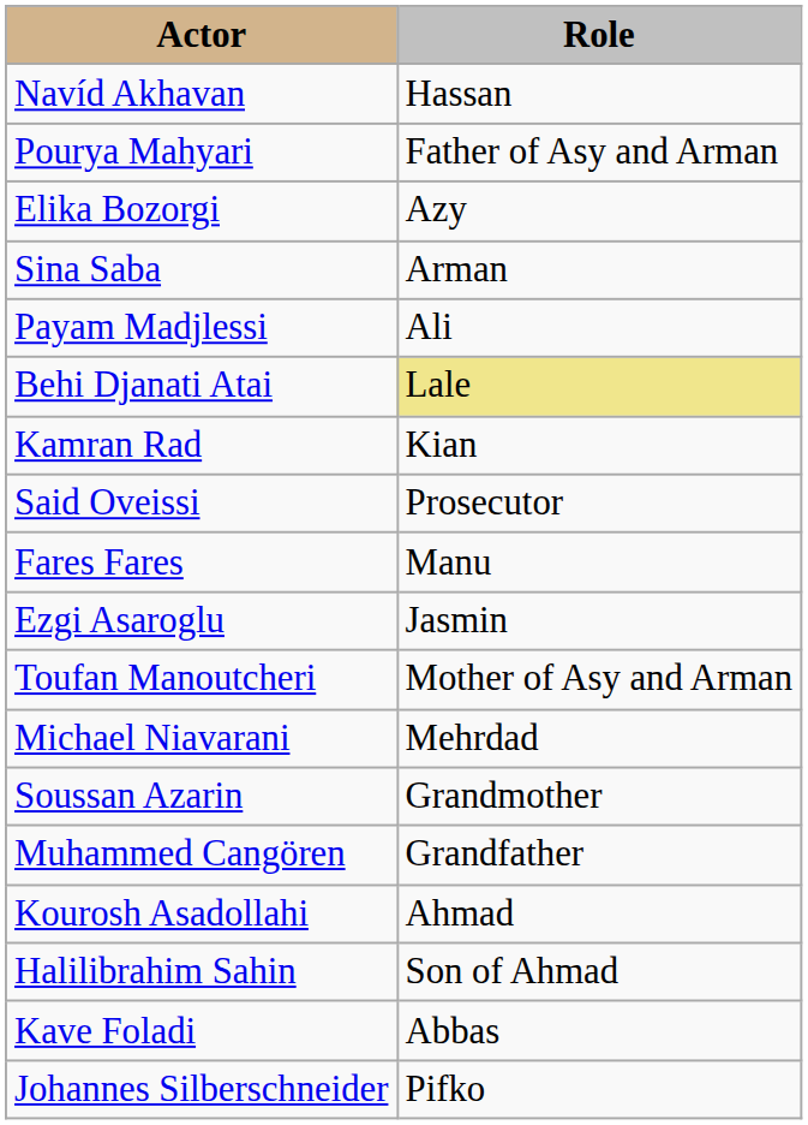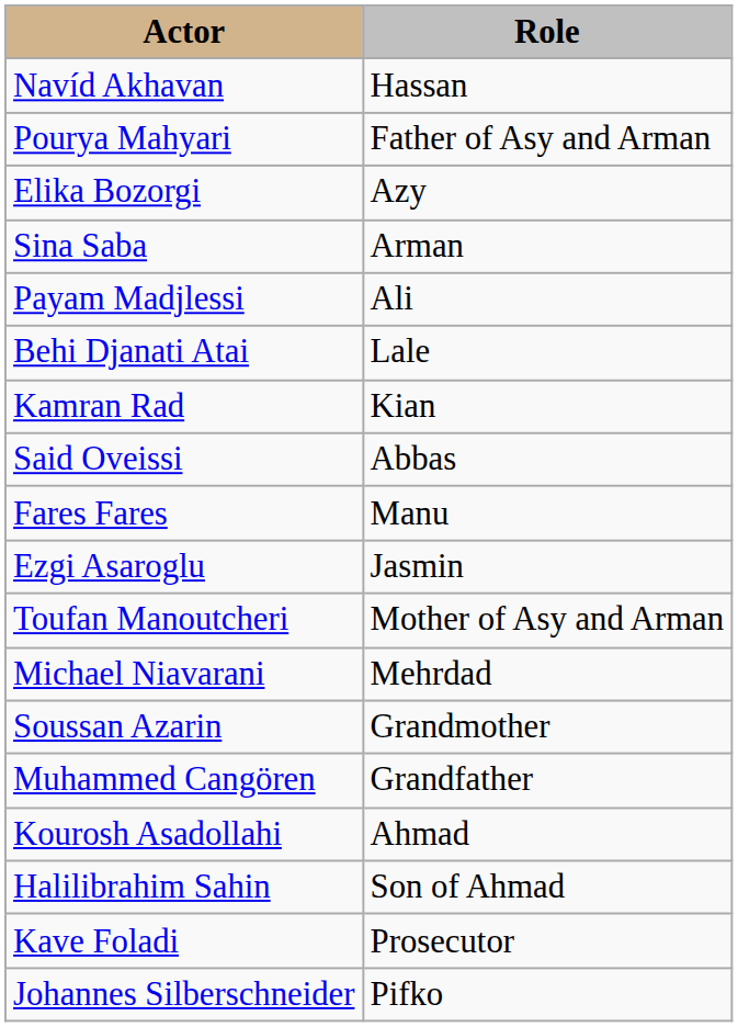Behi Djanati Atai | Role: khaki background -> no background
Said Oveissi | Role: Prosecutor -> Abbas
Kave Foladi | Role: Abbas -> Prosecutor
